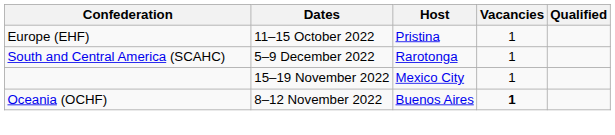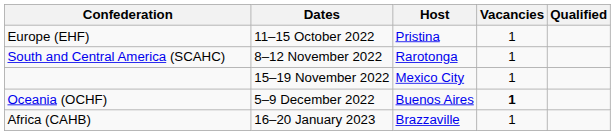South and Central America (SCAHC) | Dates: 5–9 December 2022 -> 8–12 November 2022
Oceania (OCHF) | Dates: 8–12 November 2022 -> 5–9 December 2022
+ row: Africa (CAHB) | 16–20 January 2023 | Brazzaville | 1
